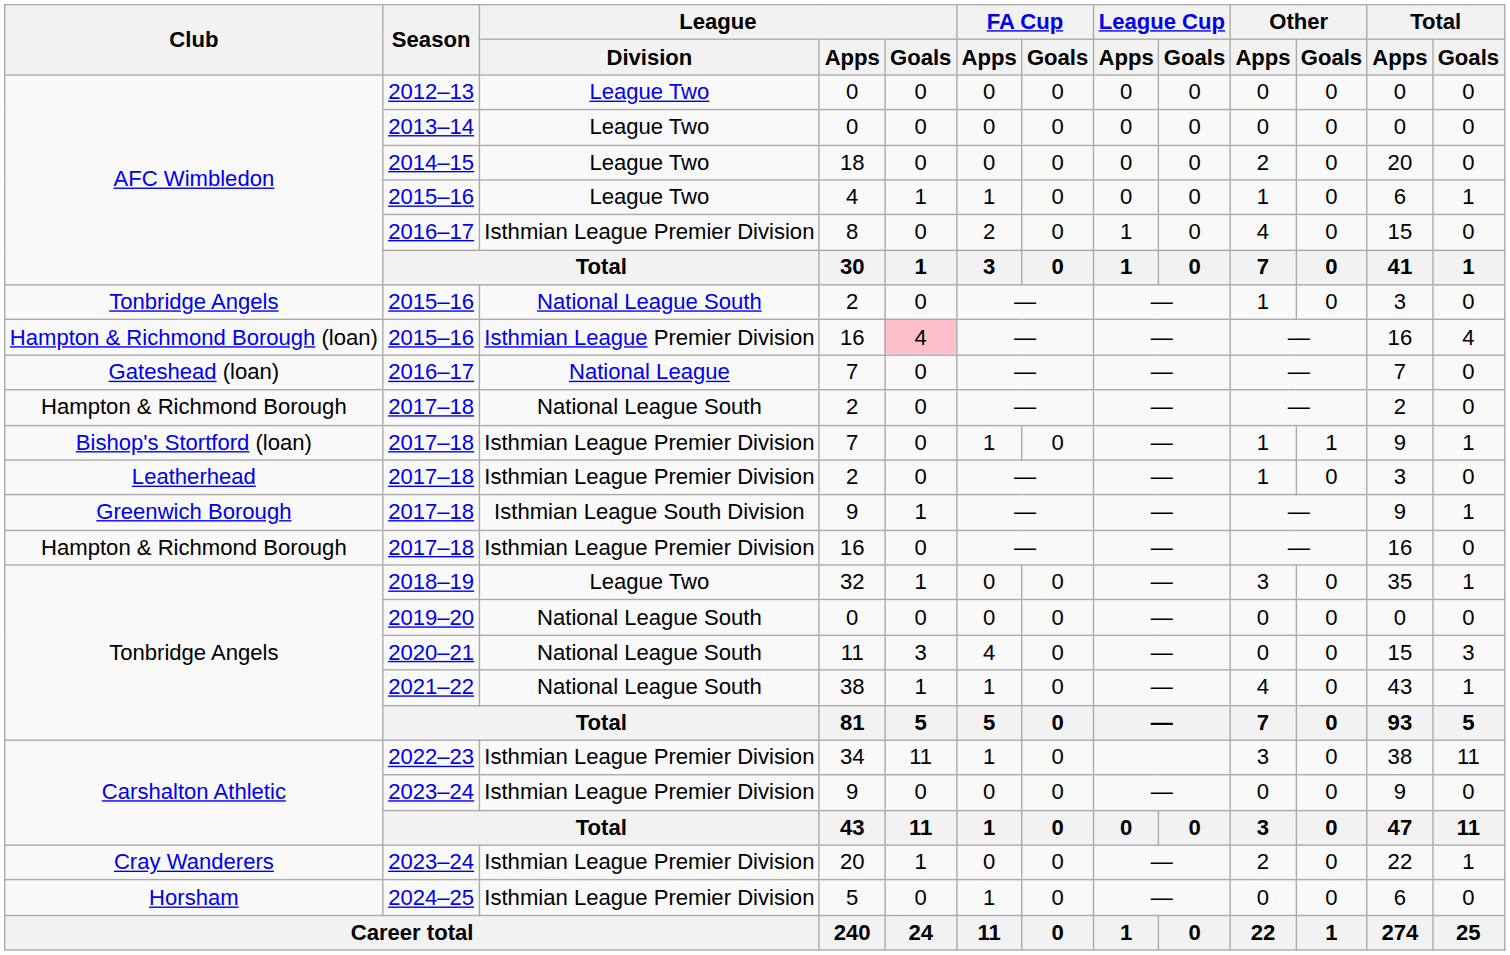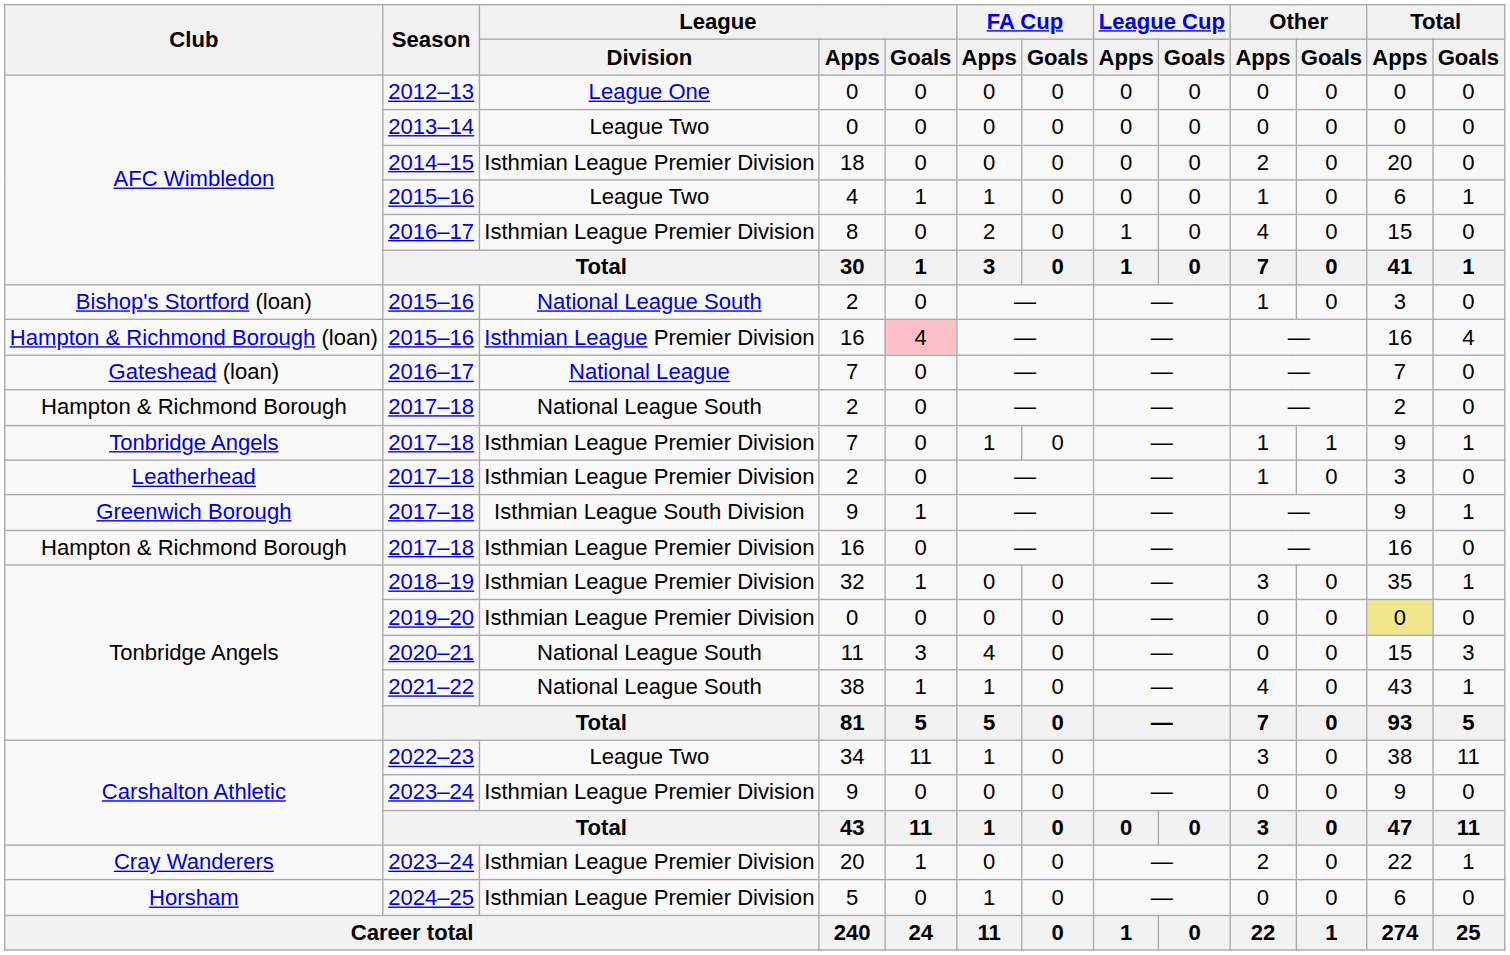2012–13 / 0 | League / Division: League Two -> League One
18 | League / Division: League Two -> Isthmian League Premier Division
2015–16 / 2 | Club: Tonbridge Angels -> Bishop's Stortford (loan)
2017–18 / 7 | Club: Bishop's Stortford (loan) -> Tonbridge Angels
32 | League / Division: League Two -> Isthmian League Premier Division
2019–20 / 0 | League / Division: National League South -> Isthmian League Premier Division
2019–20 / 0 | Total / Apps: no background -> khaki background
34 | League / Division: Isthmian League Premier Division -> League Two
